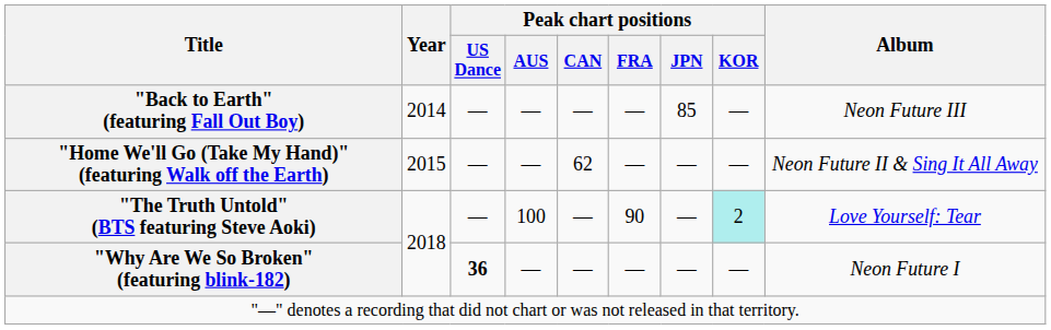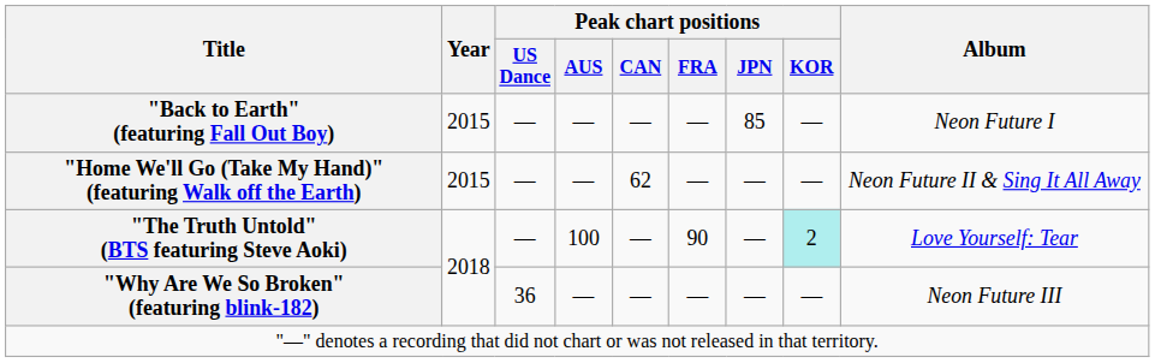"Back to Earth" (featuring Fall Out Boy) | Year: 2014 -> 2015
"Back to Earth" (featuring Fall Out Boy) | Album: Neon Future III -> Neon Future I
"Why Are We So Broken" (featuring blink-182) | Peak chart positions / US Dance: bold -> normal
"Why Are We So Broken" (featuring blink-182) | Album: Neon Future I -> Neon Future III
